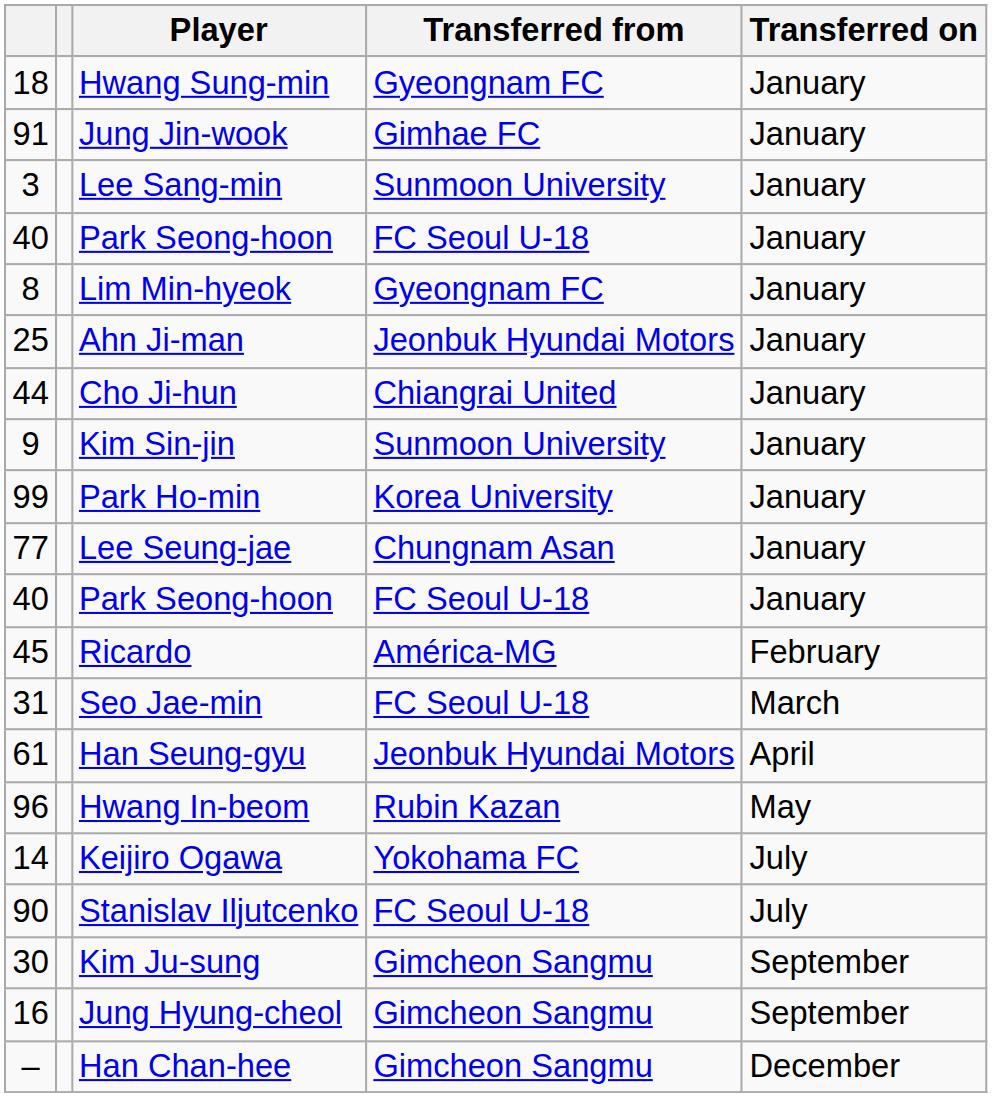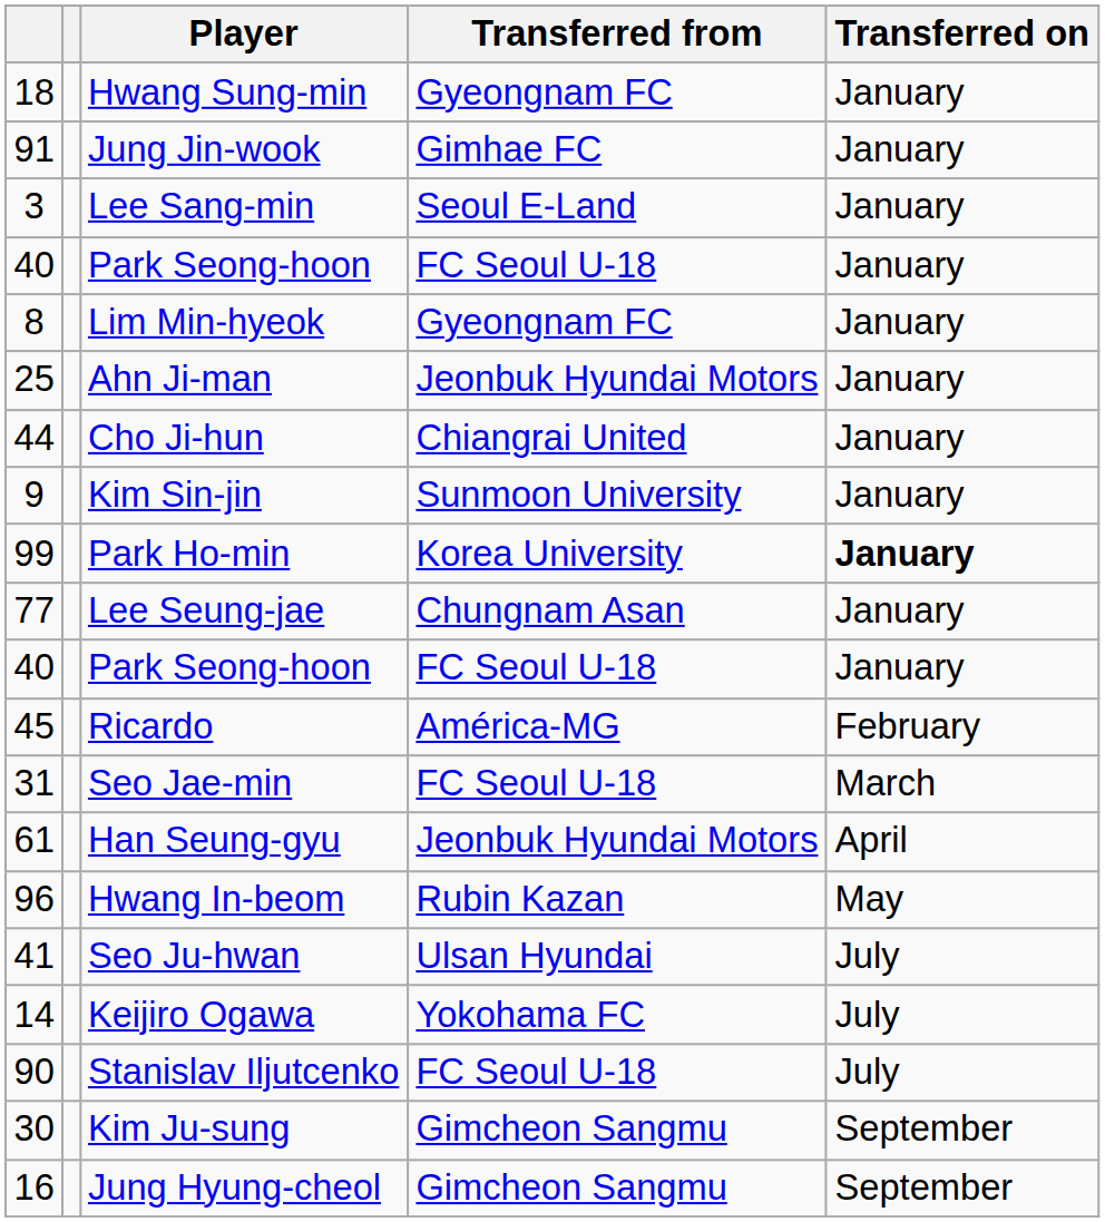Lee Sang-min | Transferred from: Sunmoon University -> Seoul E-Land
Park Ho-min | Transferred on: normal -> bold
+ row: 41 | Seo Ju-hwan | Ulsan Hyundai | July
- row: – | Han Chan-hee | Gimcheon Sangmu | December
